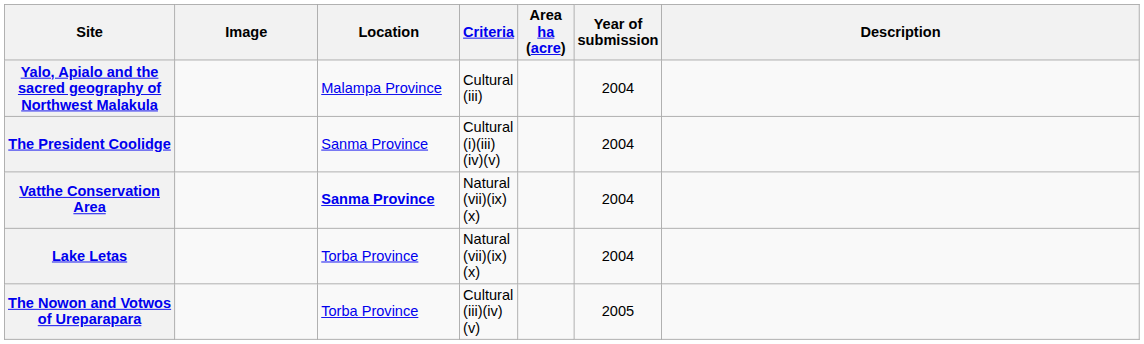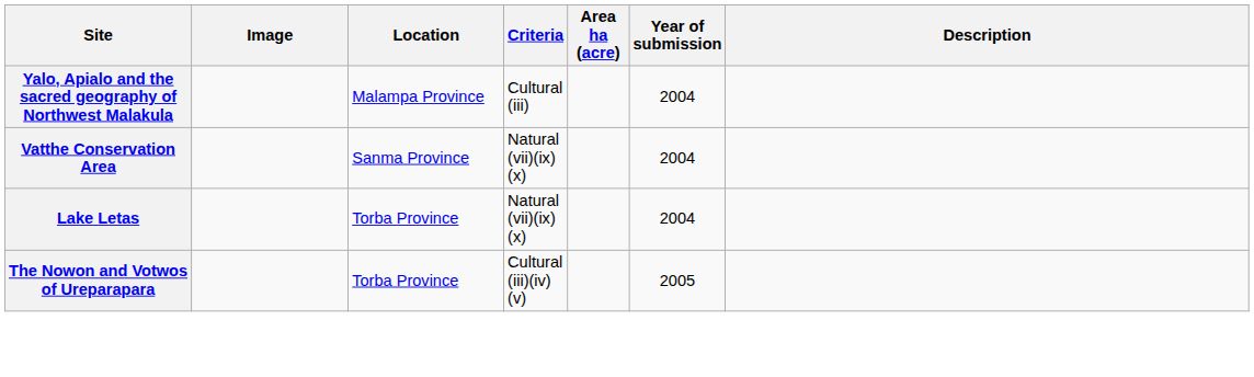- row: The President Coolidge | Sanma Province | Cultural (i)(iii)(iv)(v) | 2004
Vatthe Conservation Area | Location: bold -> normal
